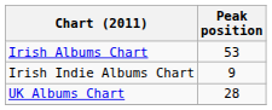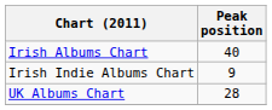Irish Albums Chart | Peak position: 53 -> 40
